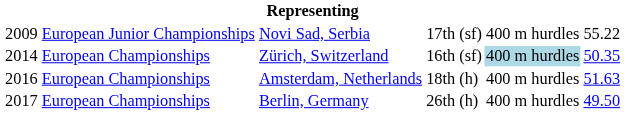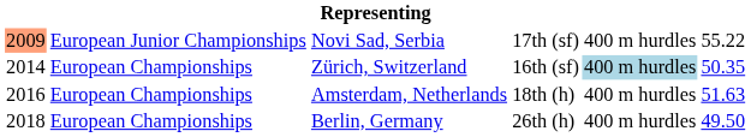Novi Sad, Serbia | column 1: no background -> lightsalmon background
Berlin, Germany | column 1: 2017 -> 2018
